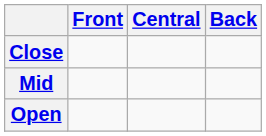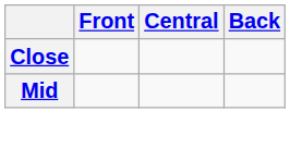- row: Open
